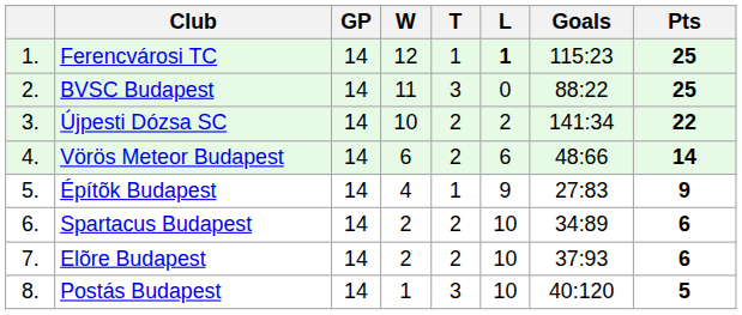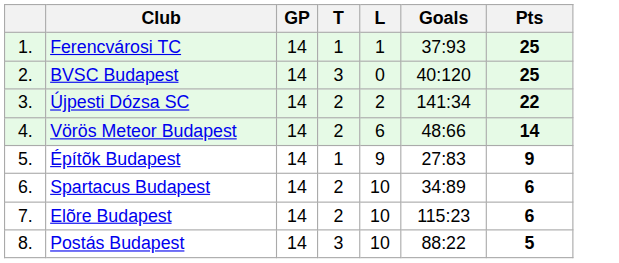- column: W | 12 | 11 | 10 | 6 | 4 | 2 | 2 | 1
Ferencvárosi TC | L: bold -> normal
Ferencvárosi TC | Goals: 115:23 -> 37:93
BVSC Budapest | Goals: 88:22 -> 40:120
Elõre Budapest | Goals: 37:93 -> 115:23
Postás Budapest | Goals: 40:120 -> 88:22
